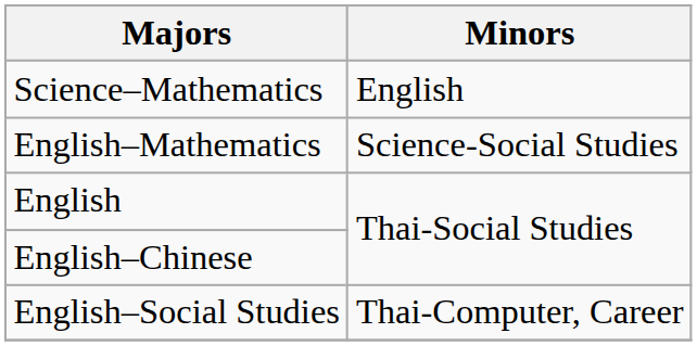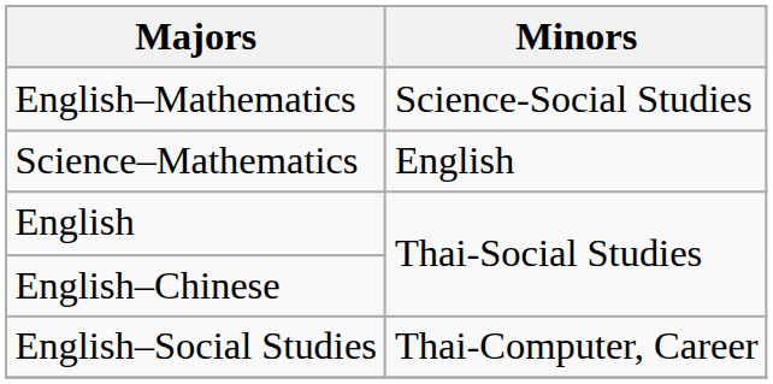rows swapped: Science–Mathematics <-> English–Mathematics
